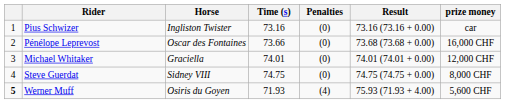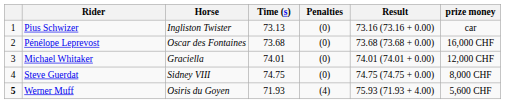Pius Schwizer | Time (s): 73.16 -> 73.13
Pénélope Leprevost | Time (s): 73.66 -> 73.68
